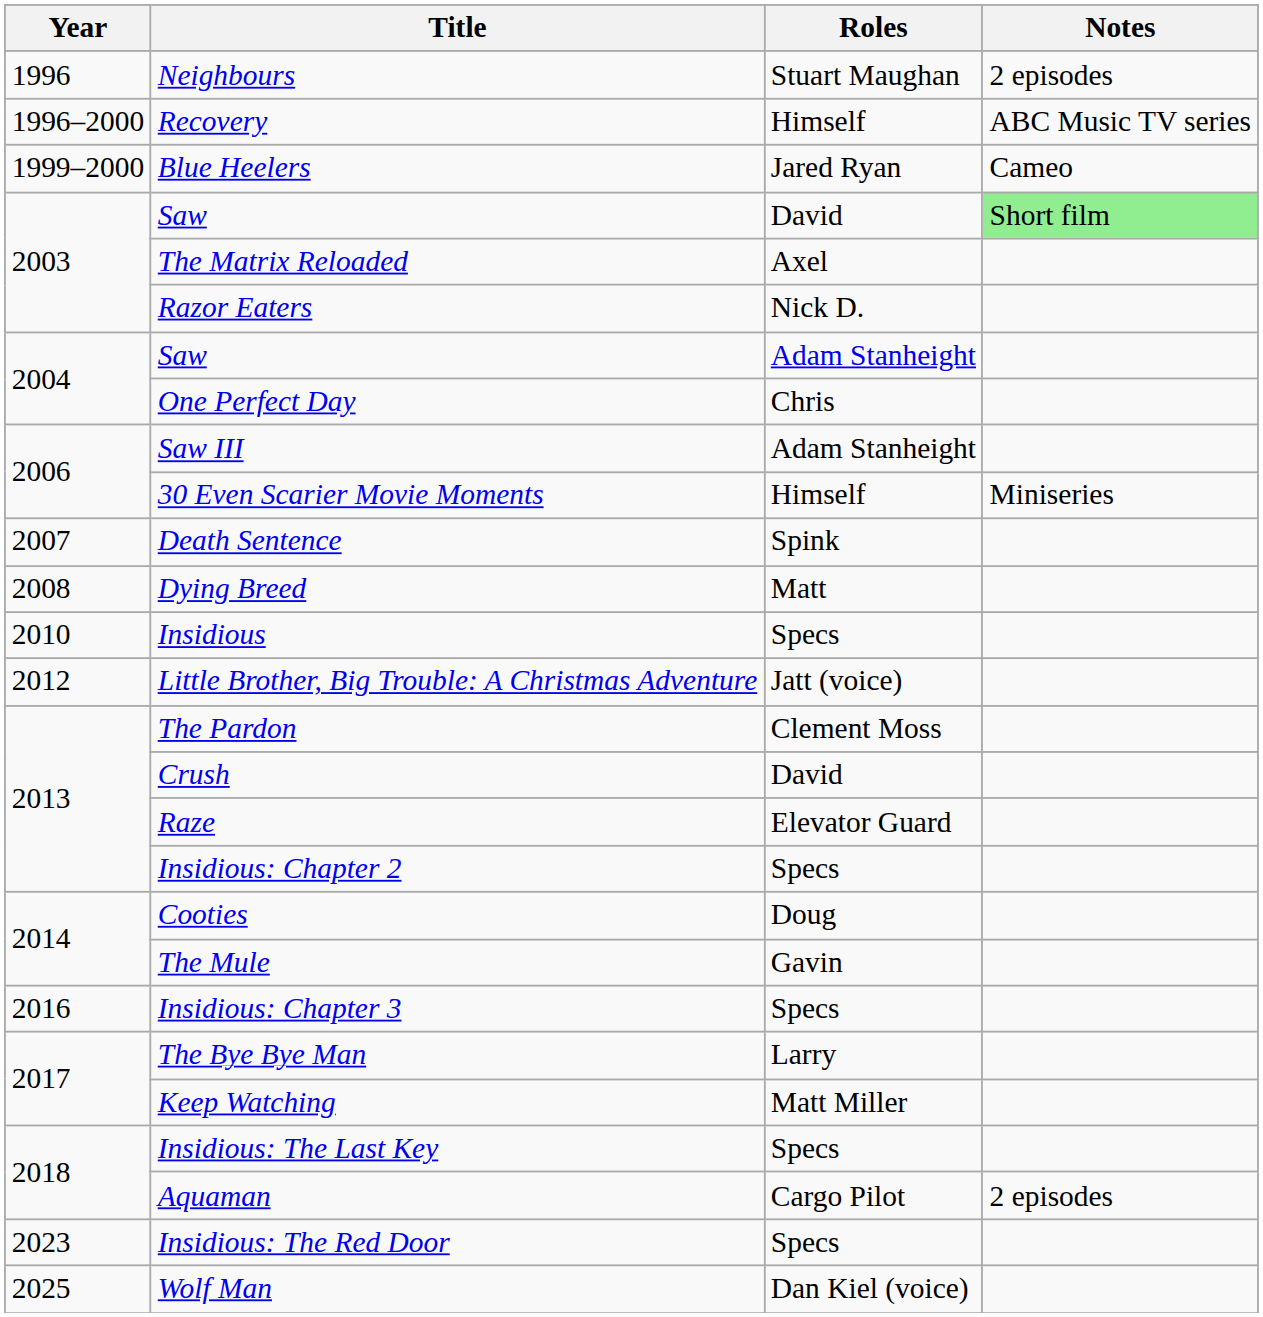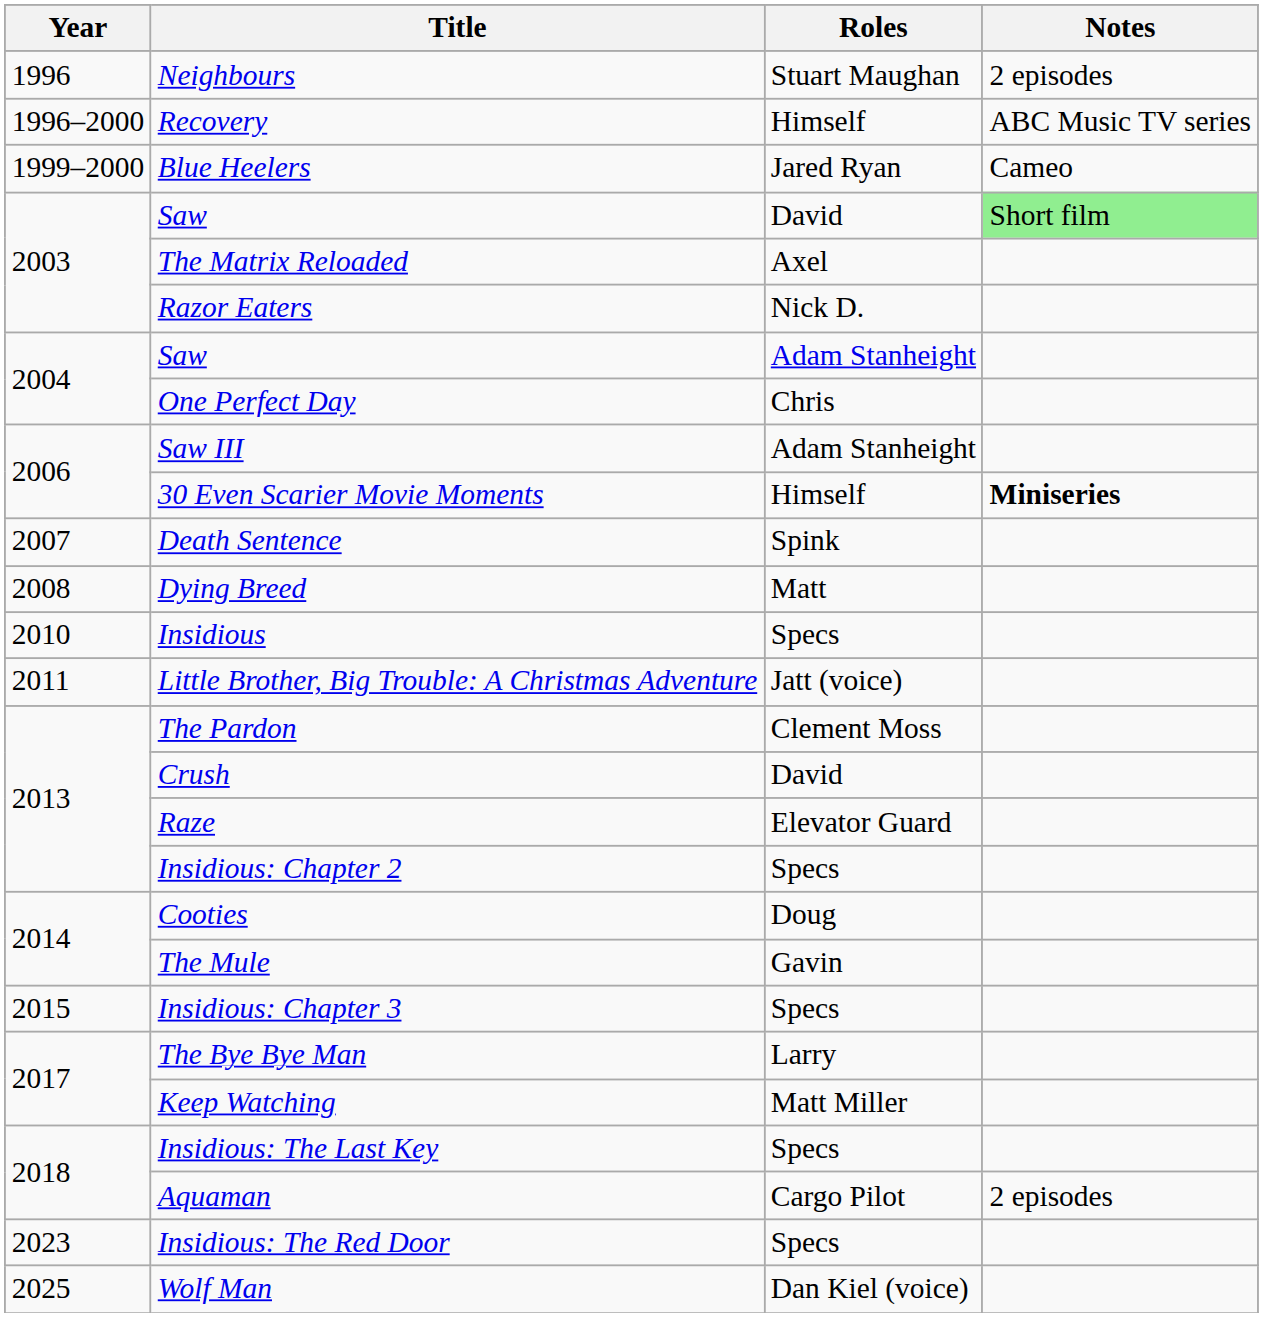30 Even Scarier Movie Moments | Notes: normal -> bold
Little Brother, Big Trouble: A Christmas Adventure | Year: 2012 -> 2011
Insidious: Chapter 3 | Year: 2016 -> 2015
